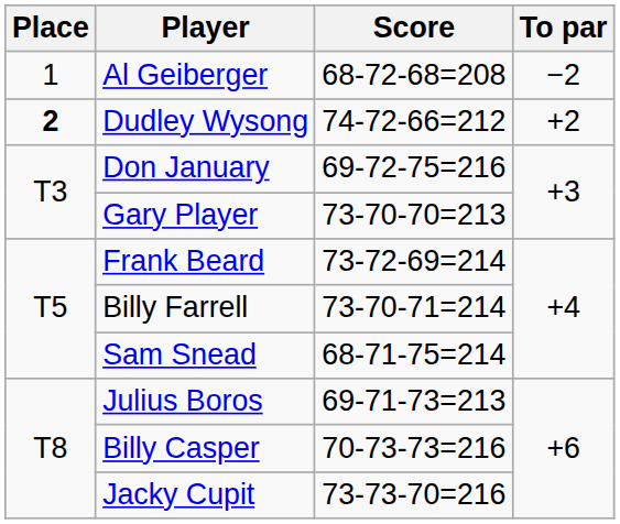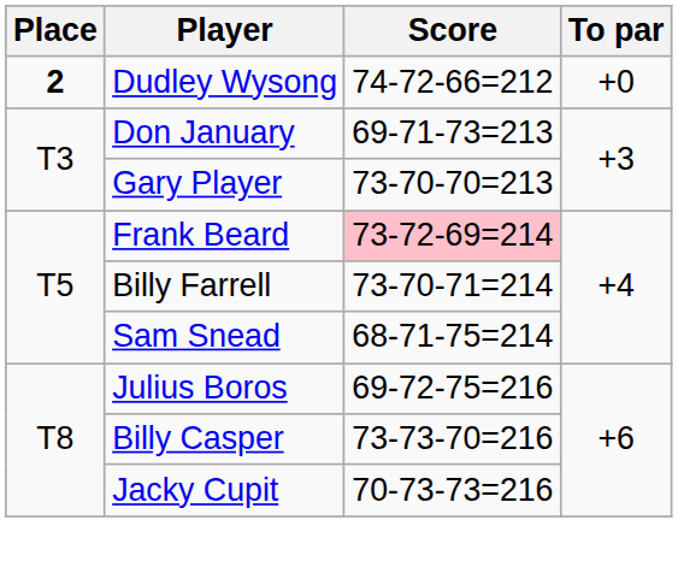- row: 1 | Al Geiberger | 68-72-68=208 | −2
Dudley Wysong | To par: +2 -> +0
Don January | Score: 69-72-75=216 -> 69-71-73=213
Frank Beard | Score: no background -> pink background
Julius Boros | Score: 69-71-73=213 -> 69-72-75=216
Billy Casper | Score: 70-73-73=216 -> 73-73-70=216
Jacky Cupit | Score: 73-73-70=216 -> 70-73-73=216
